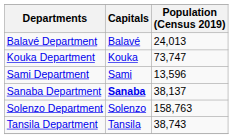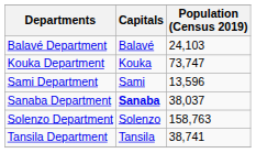Balavé Department | Population (Census 2019): 24,013 -> 24,103
Sanaba Department | Population (Census 2019): 38,137 -> 38,037
Tansila Department | Population (Census 2019): 38,743 -> 38,741
